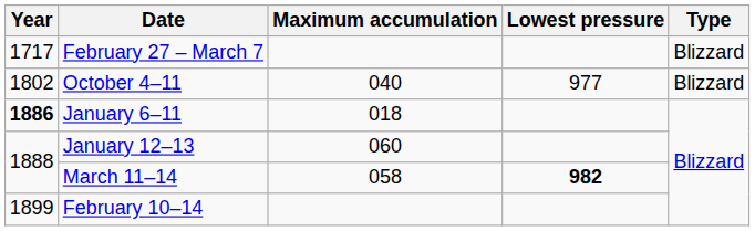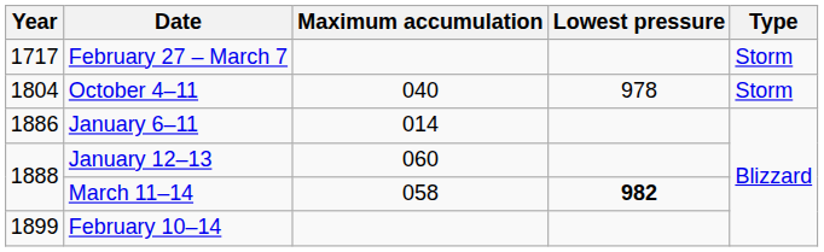February 27 – March 7 | Type: Blizzard -> Storm
October 4–11 | Year: 1802 -> 1804
October 4–11 | Lowest pressure: 977 -> 978
October 4–11 | Type: Blizzard -> Storm
January 6–11 | Year: bold -> normal
January 6–11 | Maximum accumulation: 018 -> 014
